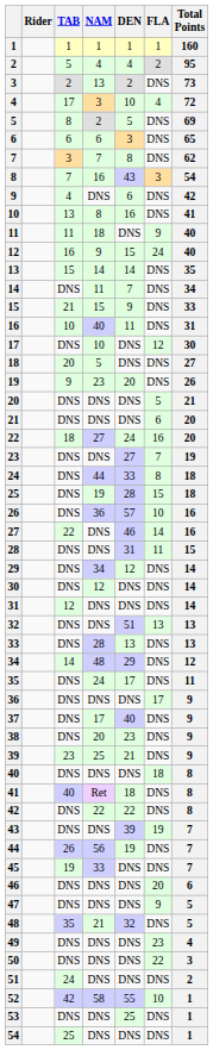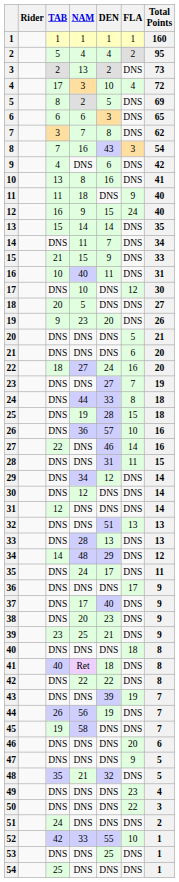45 | NAM: 33 -> 58
52 | NAM: 58 -> 33
